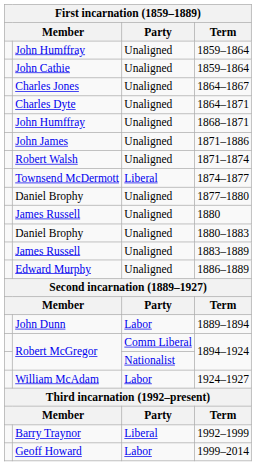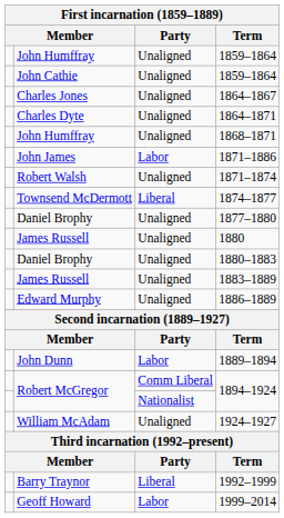1871–1886 | Party: Unaligned -> Labor
1924–1927 | Party: Labor -> Unaligned
